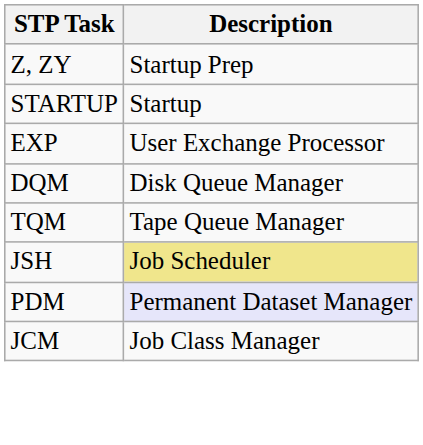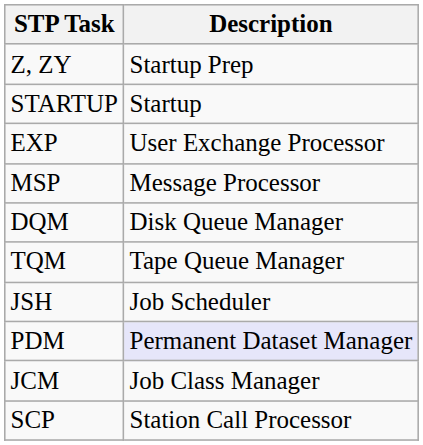+ row: MSP | Message Processor
JSH | Description: khaki background -> no background
+ row: SCP | Station Call Processor
